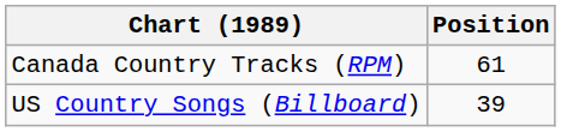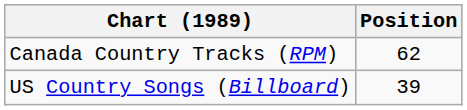Canada Country Tracks (RPM) | Position: 61 -> 62
